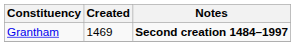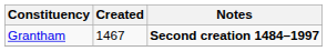Grantham | Created: 1469 -> 1467
